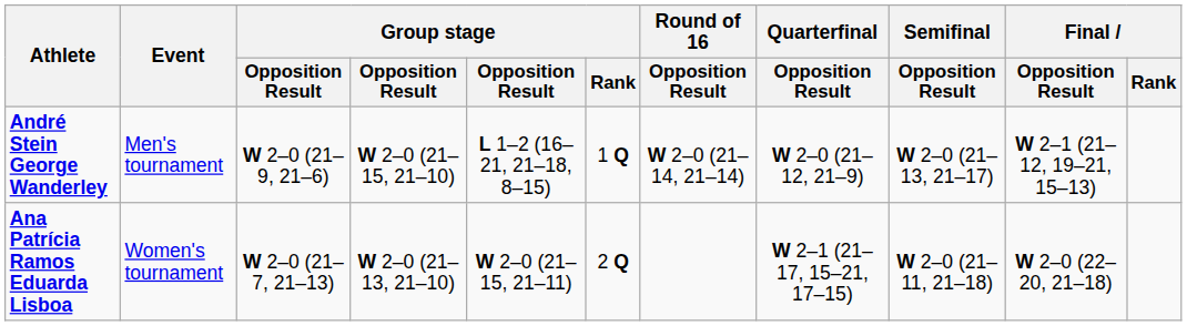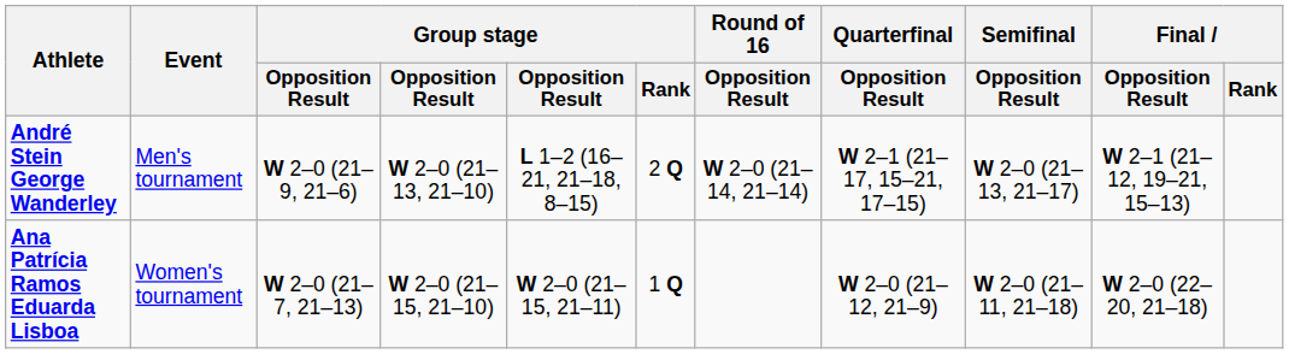André Stein George Wanderley | column 4: W 2–0 (21–15, 21–10) -> W 2–0 (21–13, 21–10)
André Stein George Wanderley | Group stage / Rank: 1 Q -> 2 Q
André Stein George Wanderley | Quarterfinal / Opposition Result: W 2–0 (21–12, 21–9) -> W 2–1 (21–17, 15–21, 17–15)
Ana Patrícia Ramos Eduarda Lisboa | column 4: W 2–0 (21–13, 21–10) -> W 2–0 (21–15, 21–10)
Ana Patrícia Ramos Eduarda Lisboa | Group stage / Rank: 2 Q -> 1 Q
Ana Patrícia Ramos Eduarda Lisboa | Quarterfinal / Opposition Result: W 2–1 (21–17, 15–21, 17–15) -> W 2–0 (21–12, 21–9)
